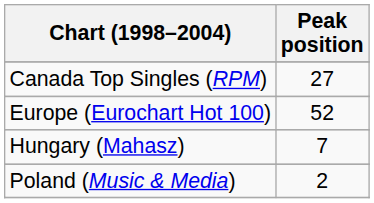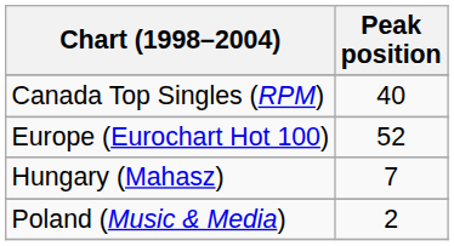Canada Top Singles (RPM) | Peak position: 27 -> 40
